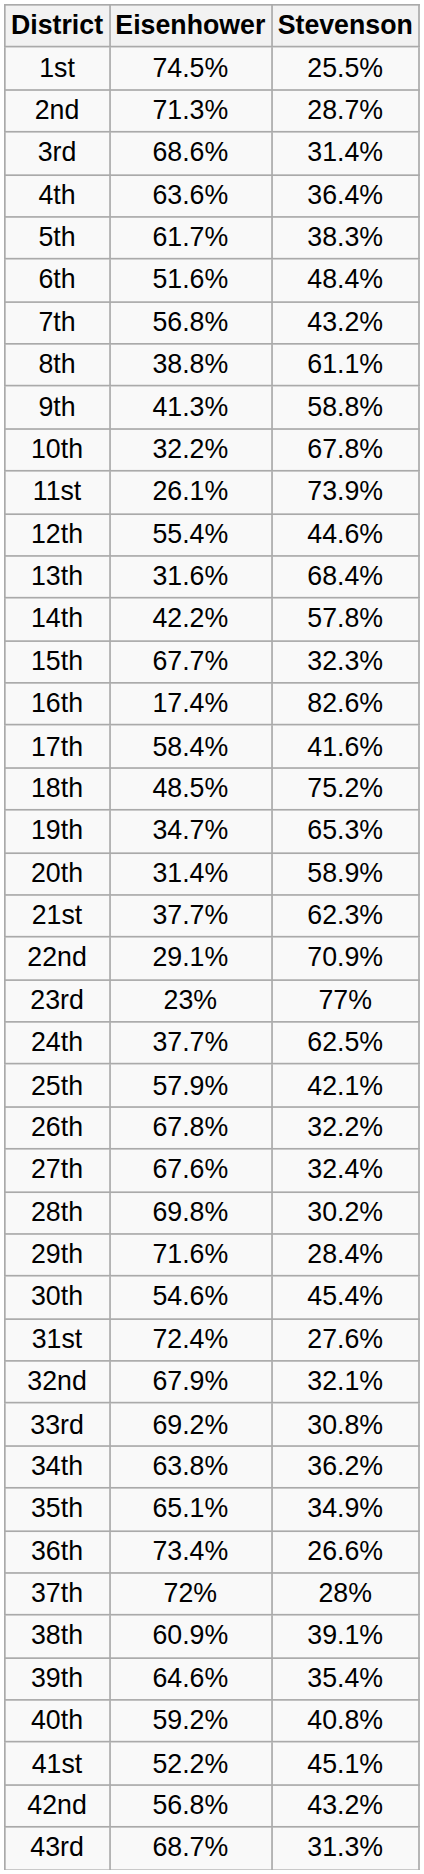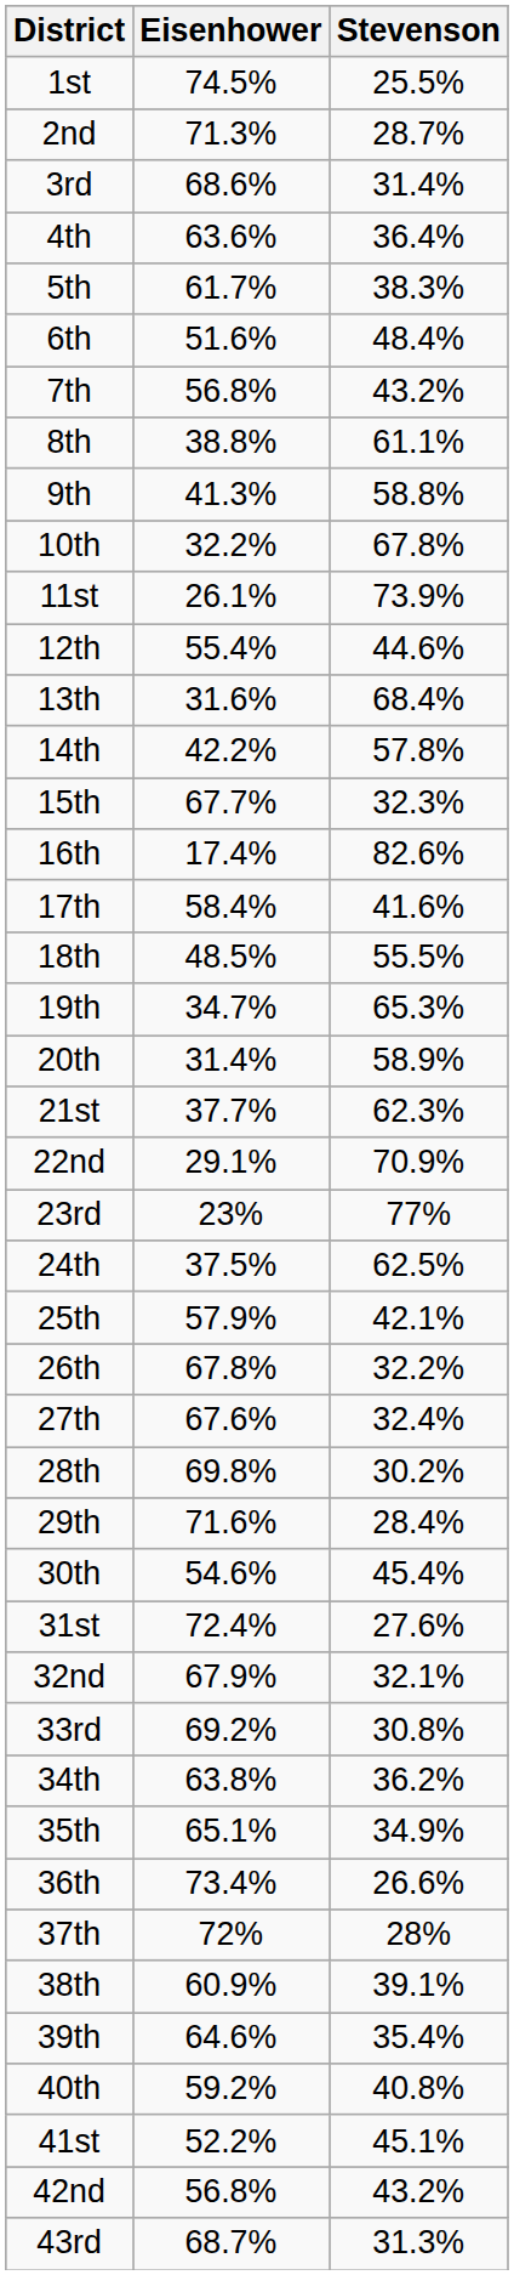18th | Stevenson: 75.2% -> 55.5%
24th | Eisenhower: 37.7% -> 37.5%
